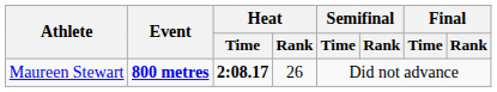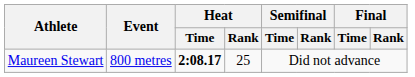Maureen Stewart | Event: bold -> normal
Maureen Stewart | Heat / Rank: 26 -> 25
